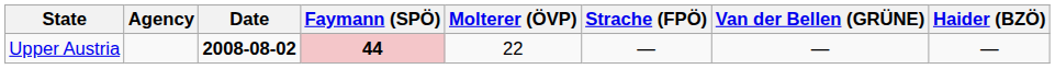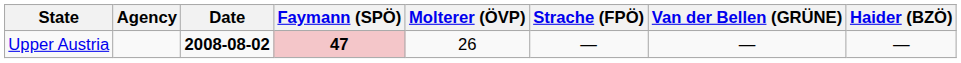Upper Austria | Faymann (SPÖ): 44 -> 47
Upper Austria | Molterer (ÖVP): 22 -> 26
